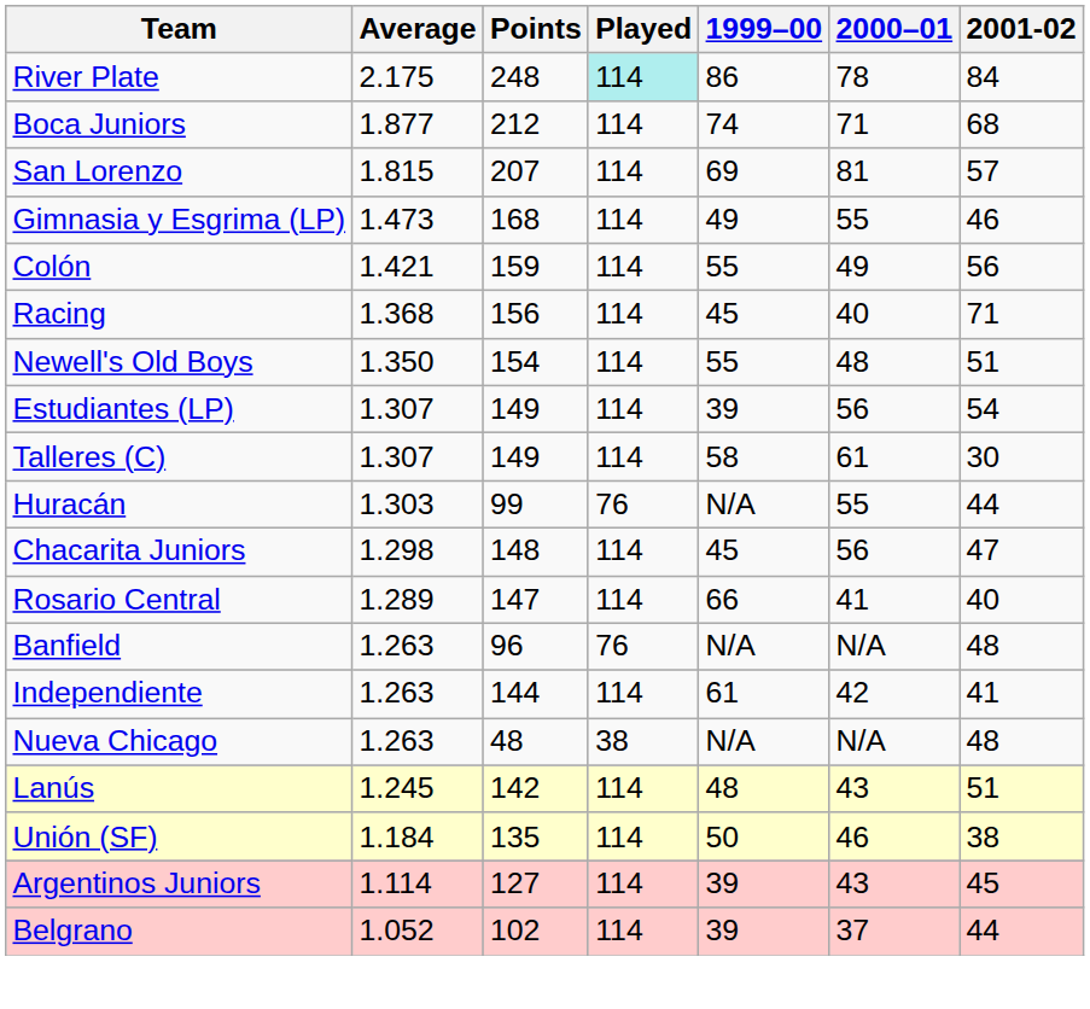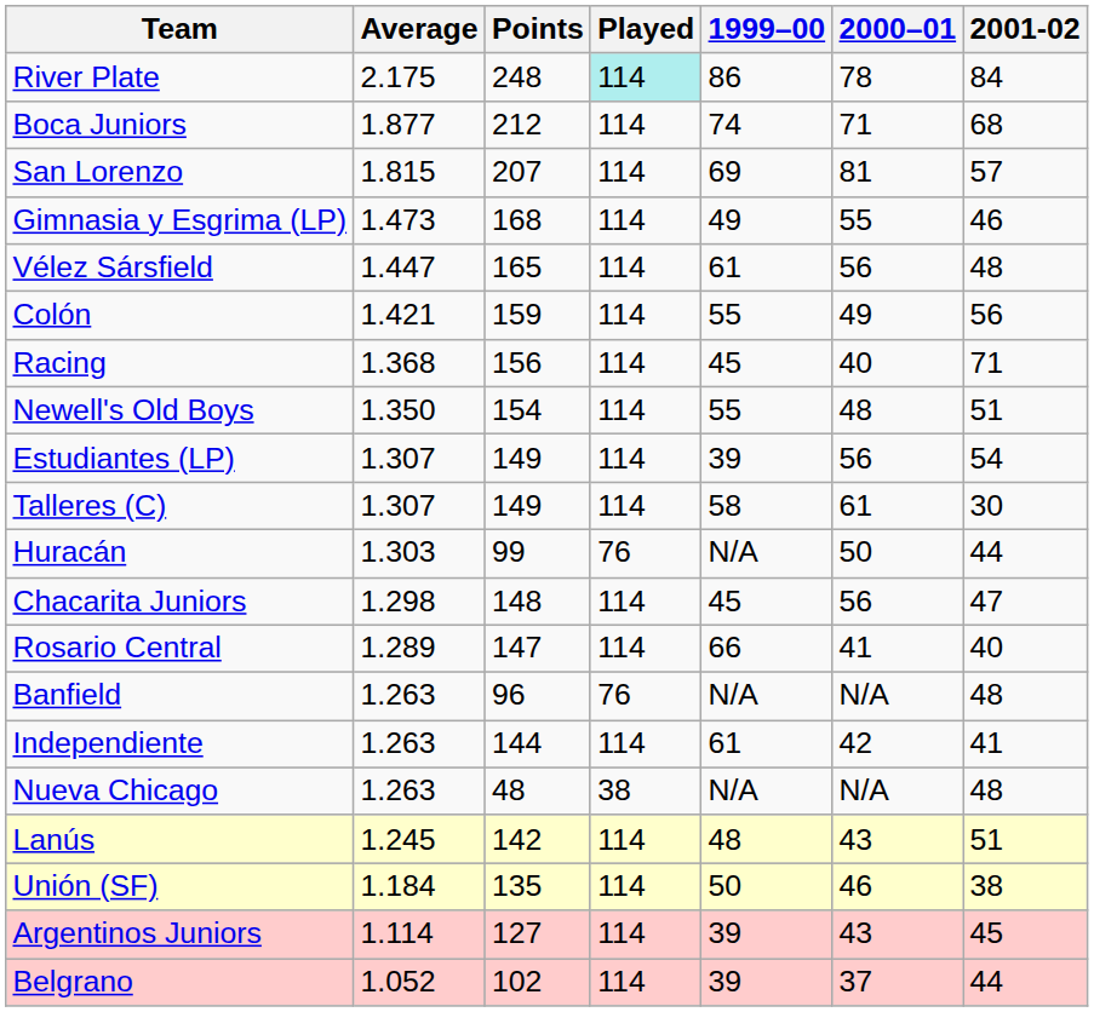+ row: Vélez Sársfield | 1.447 | 165 | 114 | 61 | 56 | 48
Huracán | 2000–01: 55 -> 50
